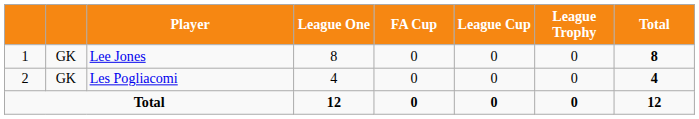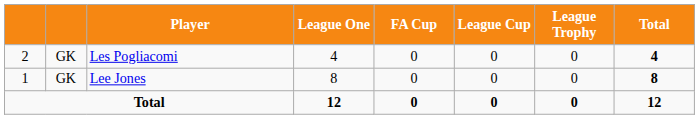rows swapped: Lee Jones <-> Les Pogliacomi
